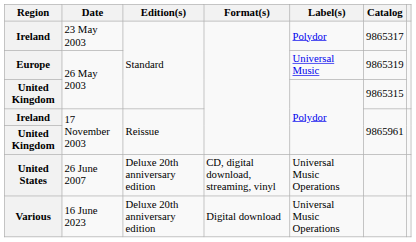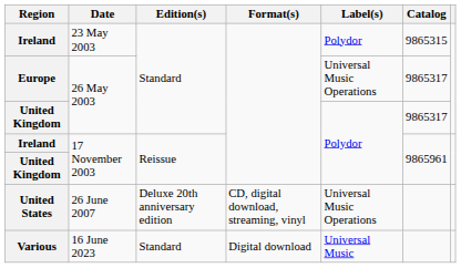Ireland / 23 May 2003 | Catalog: 9865317 -> 9865315
Europe | Label(s): Universal Music -> Universal Music Operations
Europe | Catalog: 9865319 -> 9865317
United Kingdom / 26 May 2003 | Catalog: 9865315 -> 9865317
Various | Edition(s): Deluxe 20th anniversary edition -> Standard
Various | Label(s): Universal Music Operations -> Universal Music
